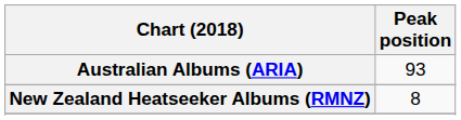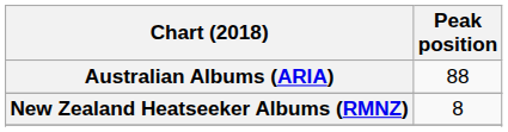Australian Albums (ARIA) | Peak position: 93 -> 88
